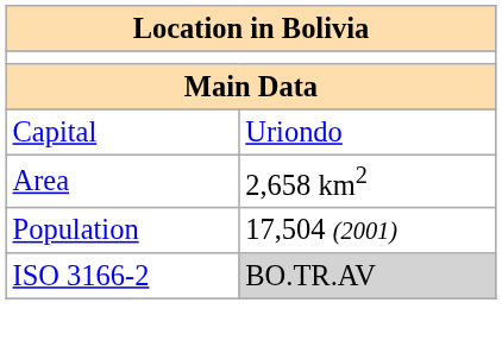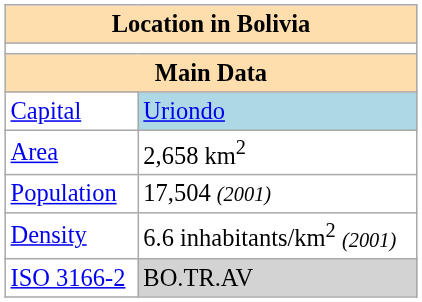Capital | column 2: no background -> lightblue background
+ row: Density | 6.6 inhabitants/km2 (2001)
